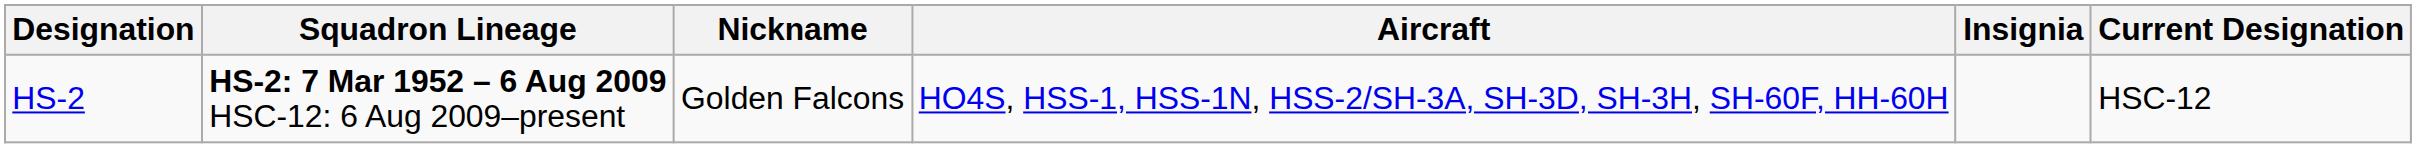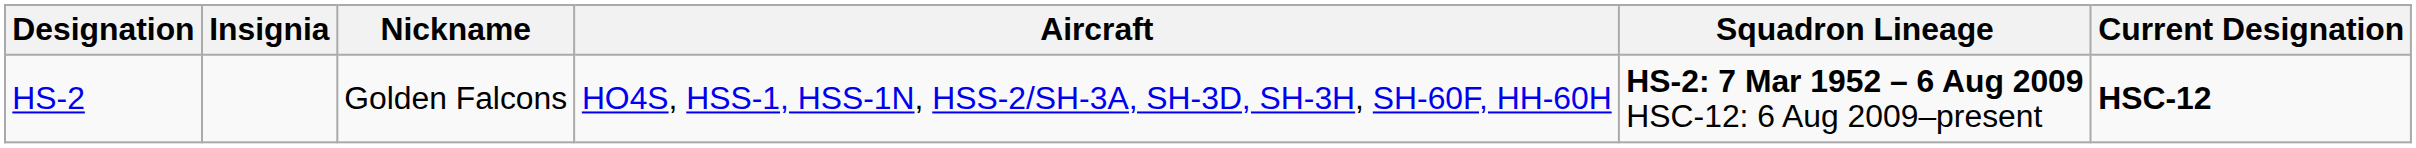columns swapped: Insignia <-> Squadron Lineage
HS-2 | Current Designation: normal -> bold
